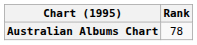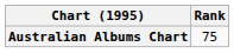Australian Albums Chart | Rank: 78 -> 75
